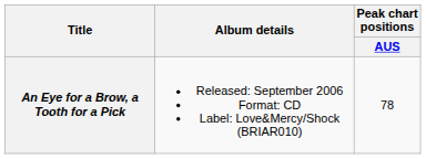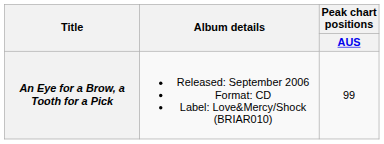An Eye for a Brow, a Tooth for a Pick | Peak chart positions / AUS: 78 -> 99
